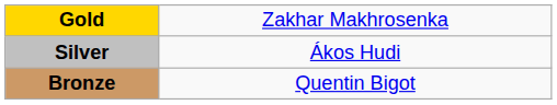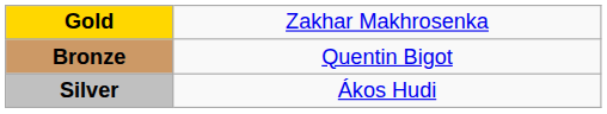rows swapped: Silver <-> Bronze
